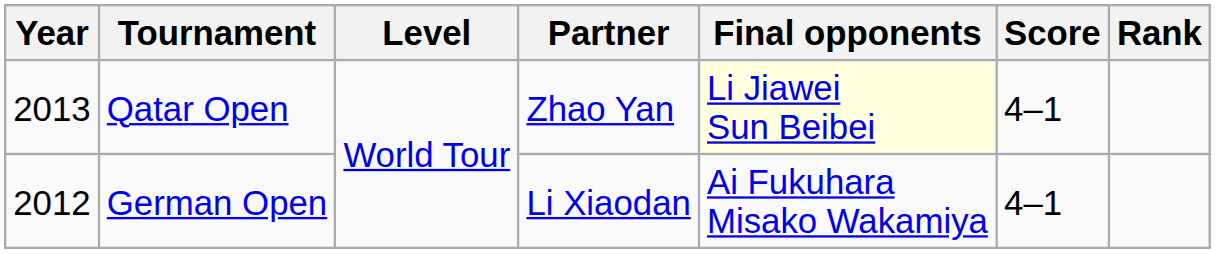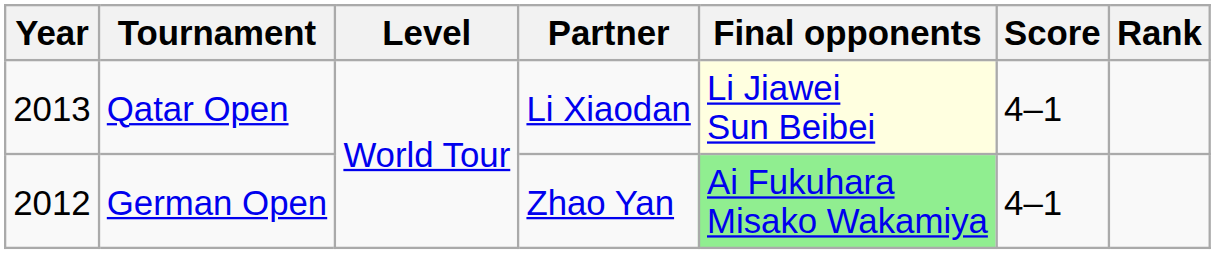Qatar Open | Partner: Zhao Yan -> Li Xiaodan
German Open | Partner: Li Xiaodan -> Zhao Yan
German Open | Final opponents: no background -> lightgreen background
